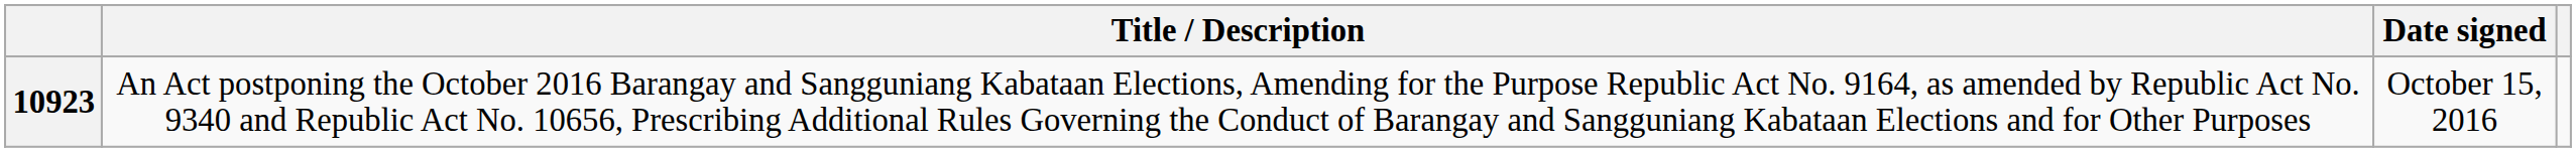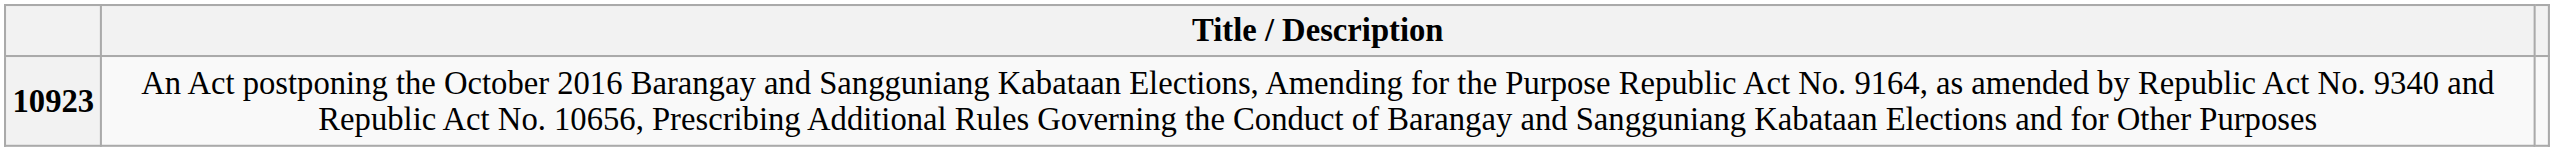- column: Date signed | October 15, 2016
